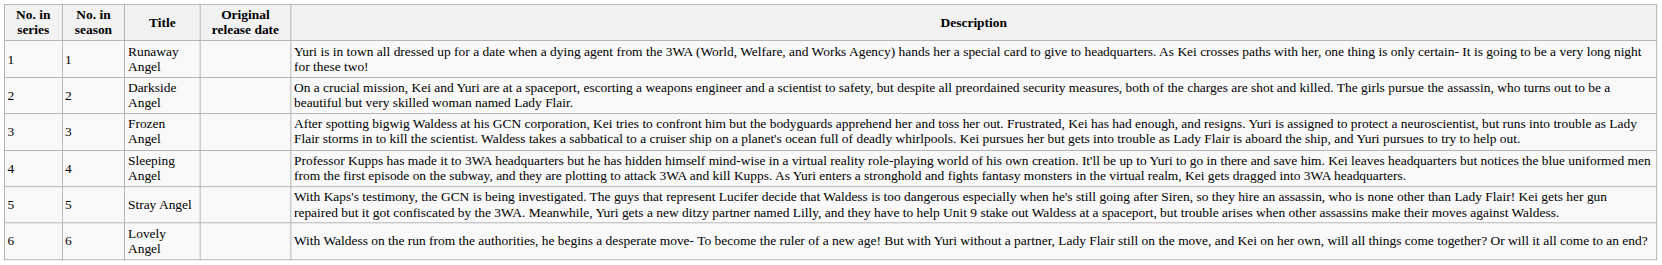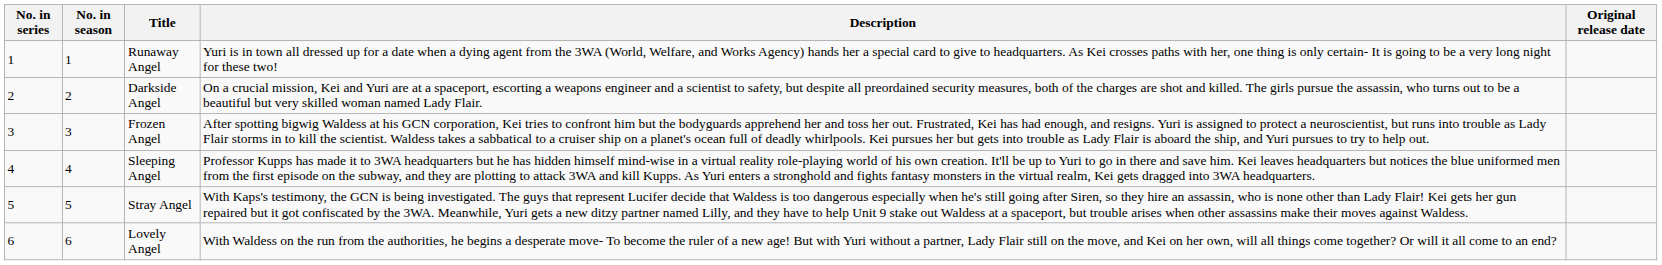columns swapped: Original release date <-> Description
